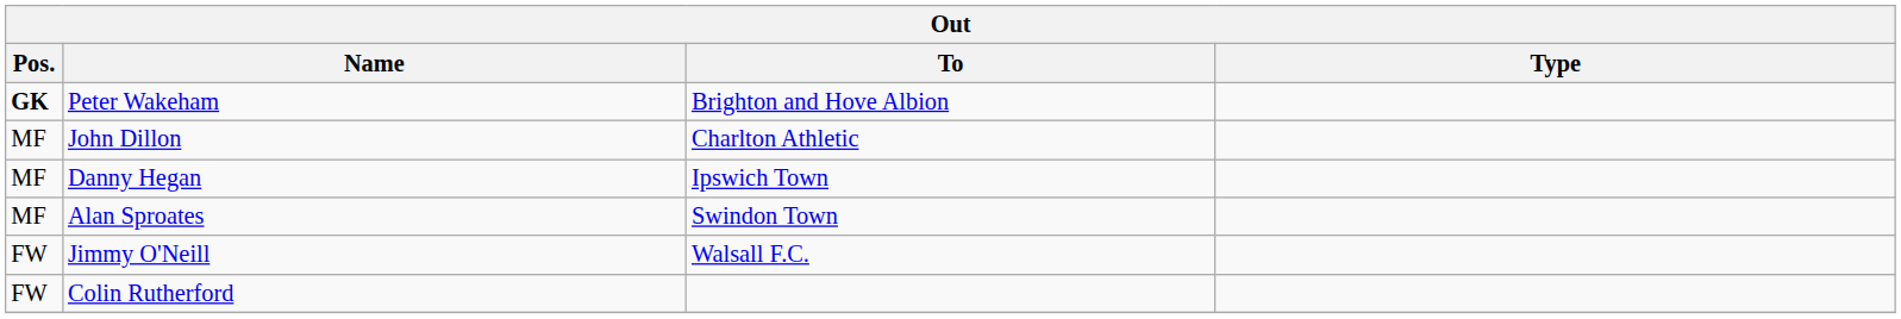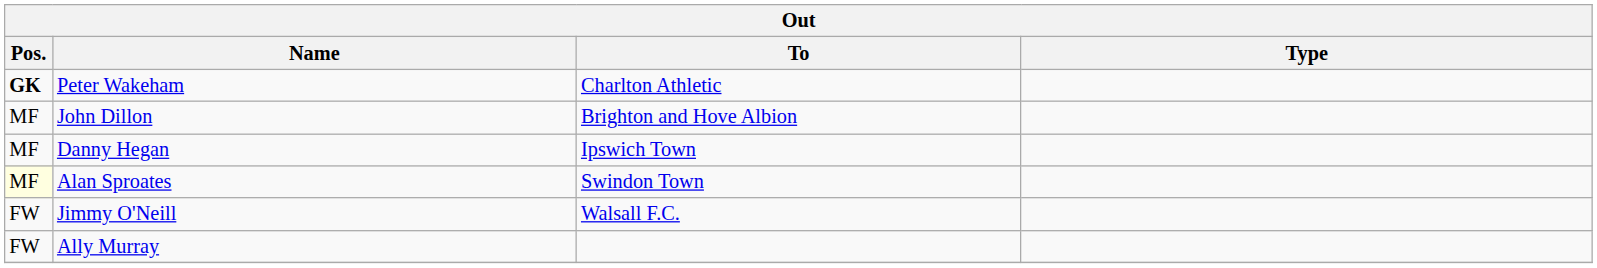Peter Wakeham | To: Brighton and Hove Albion -> Charlton Athletic
John Dillon | To: Charlton Athletic -> Brighton and Hove Albion
Alan Sproates | Pos.: no background -> lightyellow background
+ row: FW | Ally Murray
- row: FW | Colin Rutherford
